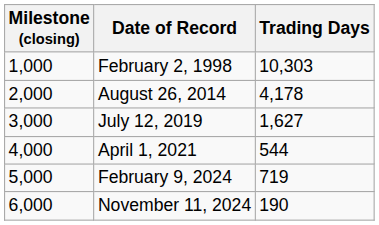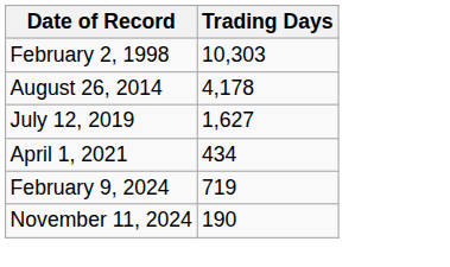- column: Milestone (closing) | 1,000 | 2,000 | 3,000 | 4,000 | 5,000 | 6,000
April 1, 2021 | Trading Days: 544 -> 434
